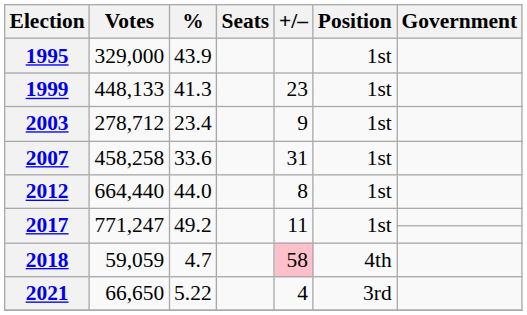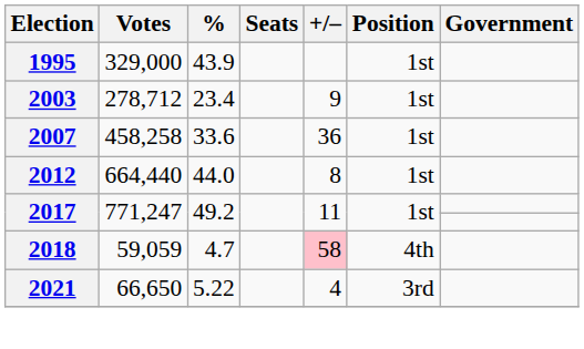- row: 1999 | 448,133 | 41.3 | 23 | 1st
2007 | +/–: 31 -> 36
